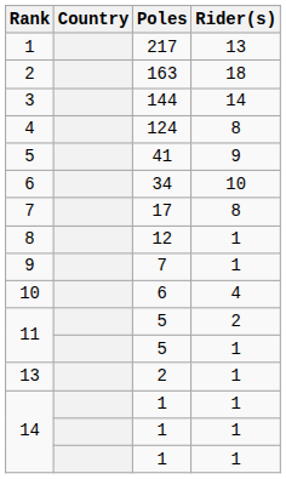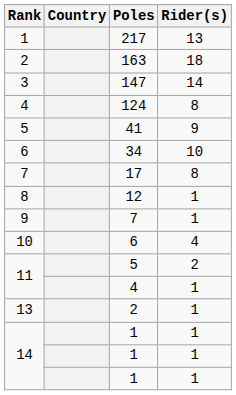3 | Poles: 144 -> 147
11 / 1 | Poles: 5 -> 4
